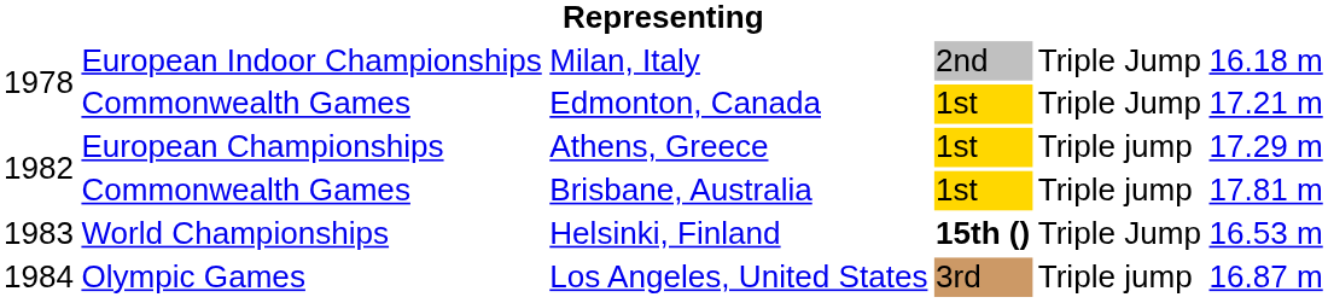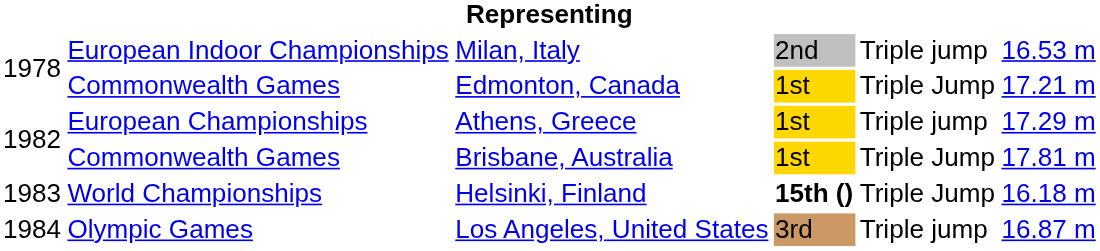Milan, Italy | column 5: Triple Jump -> Triple jump
Milan, Italy | column 6: 16.18 m -> 16.53 m
Brisbane, Australia | column 5: Triple jump -> Triple Jump
Helsinki, Finland | column 6: 16.53 m -> 16.18 m
